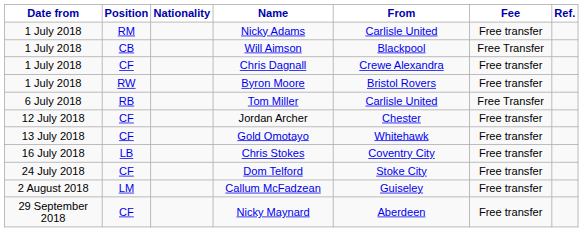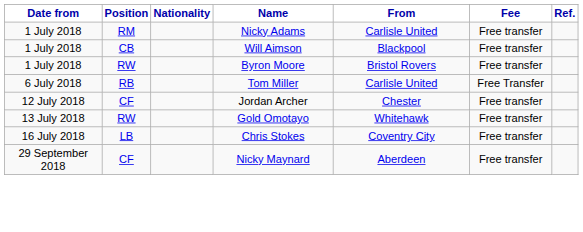Will Aimson | Fee: Free Transfer -> Free transfer
- row: 1 July 2018 | CF | Chris Dagnall | Crewe Alexandra | Free transfer
Gold Omotayo | Position: CF -> RW
- row: 24 July 2018 | CF | Dom Telford | Stoke City | Free transfer
- row: 2 August 2018 | LM | Callum McFadzean | Guiseley | Free transfer
